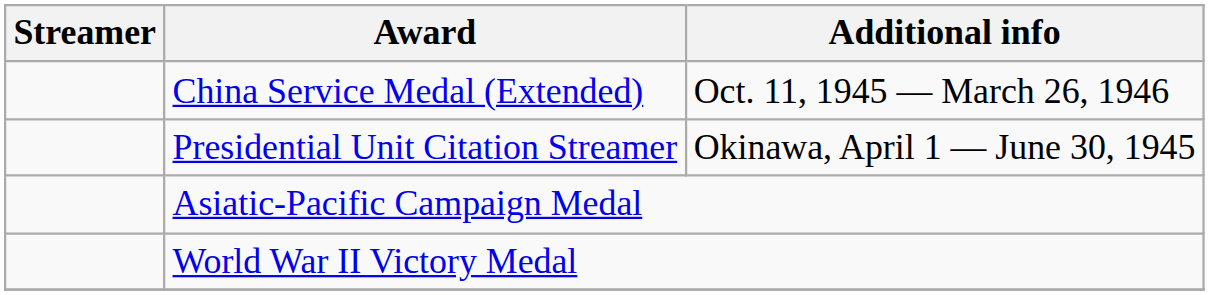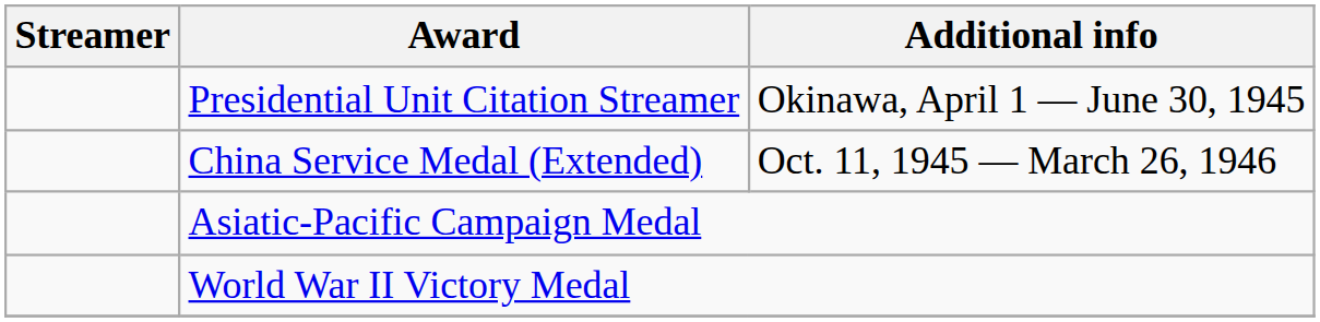rows swapped: Presidential Unit Citation Streamer <-> China Service Medal (Extended)
